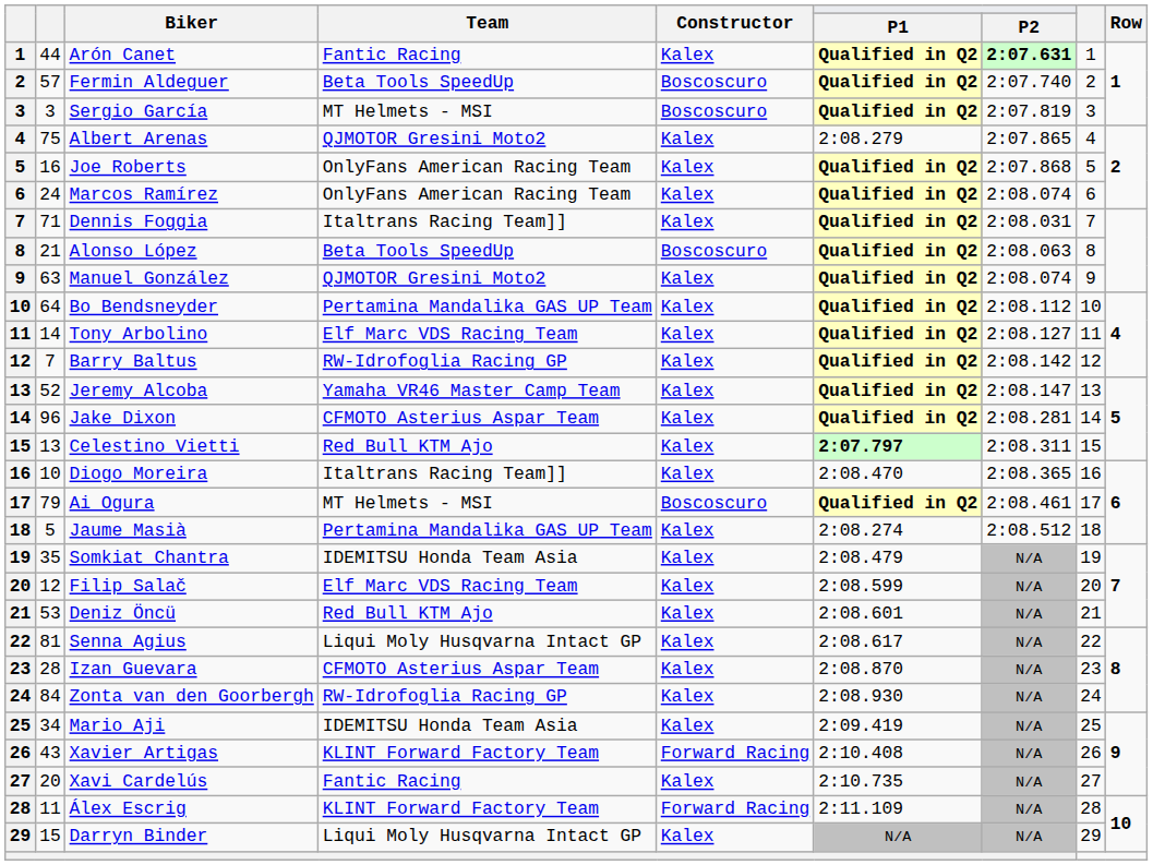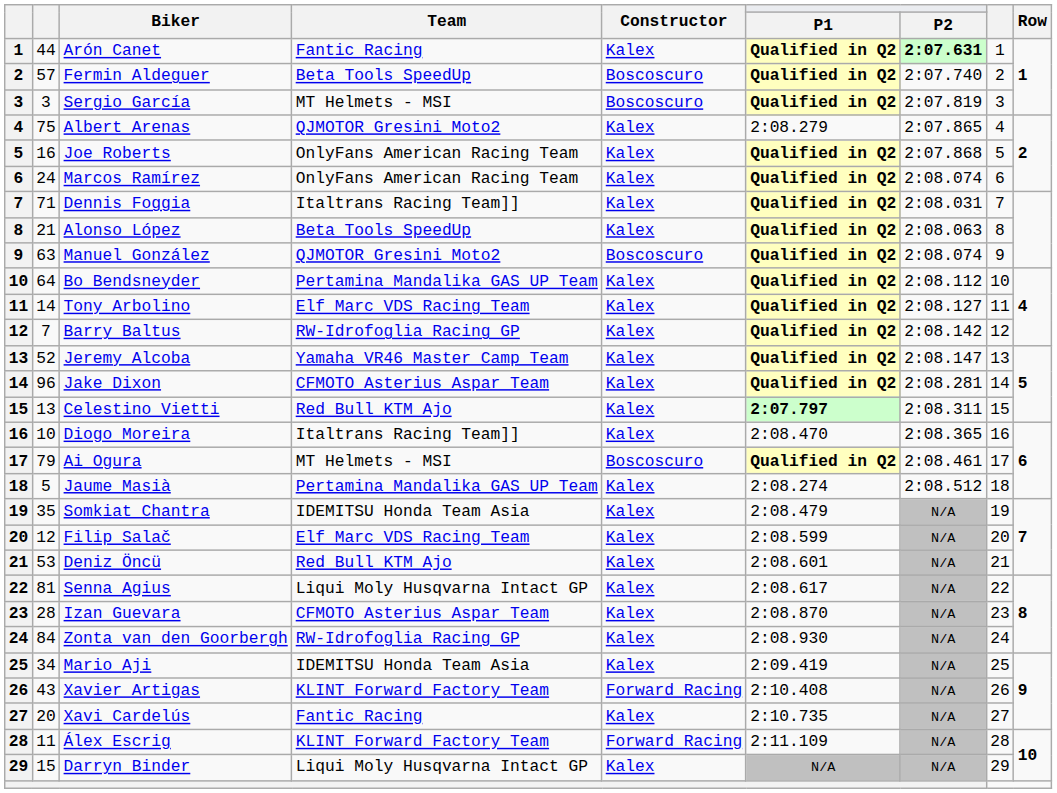Alonso López | Constructor: Boscoscuro -> Kalex
Manuel González | Constructor: Kalex -> Boscoscuro
